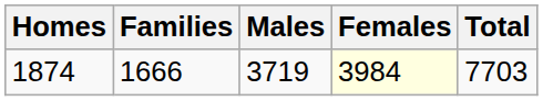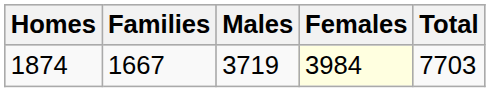1874 | Families: 1666 -> 1667
